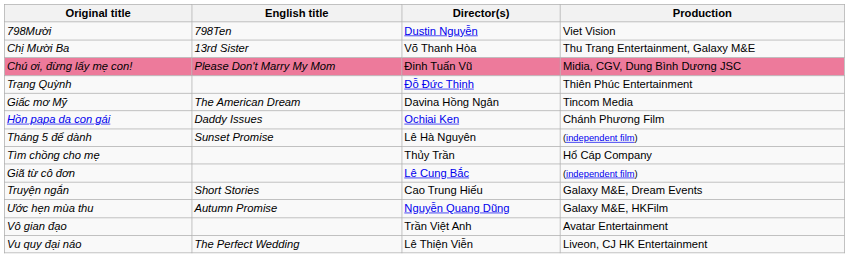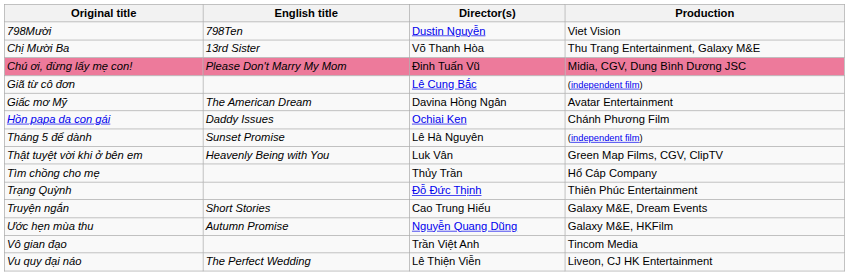rows swapped: Giã từ cô đơn <-> Trạng Quỳnh
Giấc mơ Mỹ | Production: Tincom Media -> Avatar Entertainment
+ row: Thật tuyệt vời khi ở bên em | Heavenly Being with You | Luk Vân | Green Map Films, CGV, ClipTV
Vô gian đạo | Production: Avatar Entertainment -> Tincom Media
